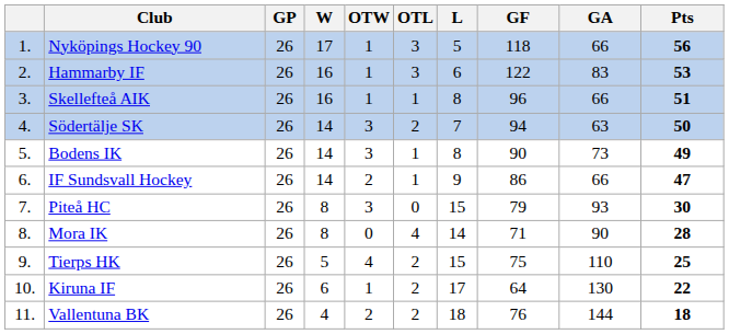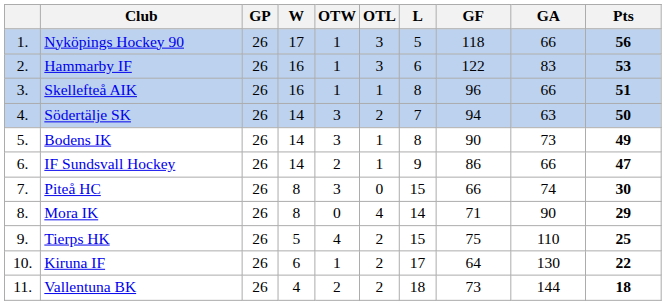Piteå HC | GF: 79 -> 66
Piteå HC | GA: 93 -> 74
Mora IK | Pts: 28 -> 29
Vallentuna BK | GF: 76 -> 73
